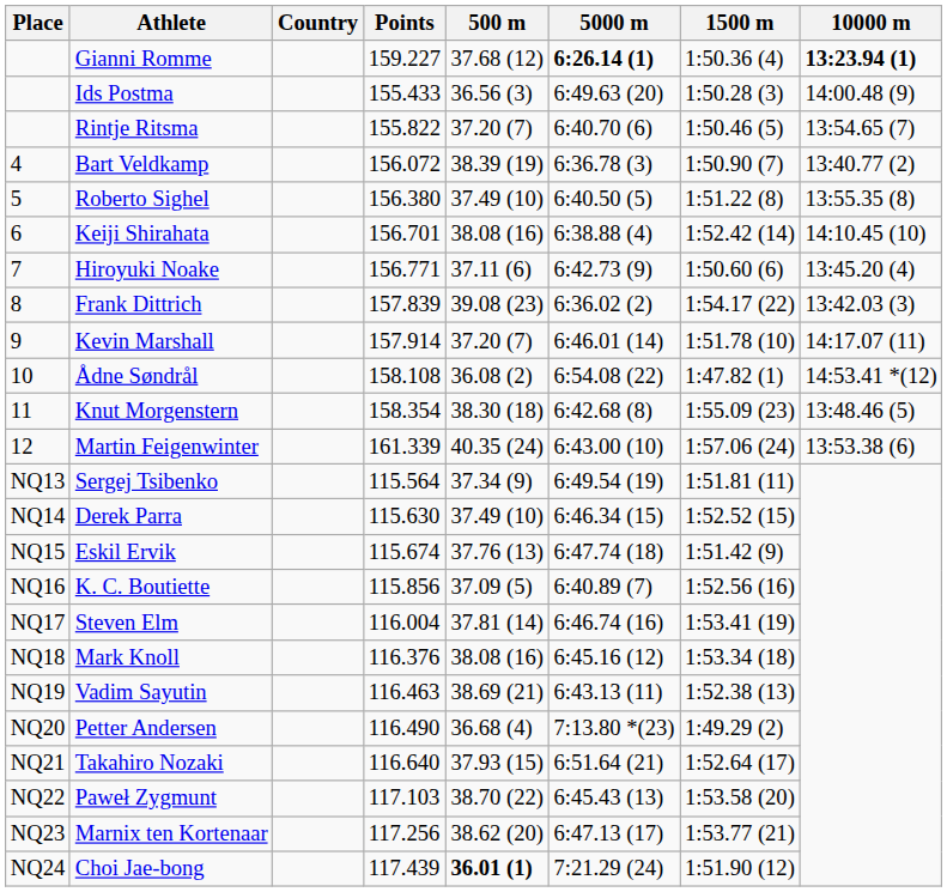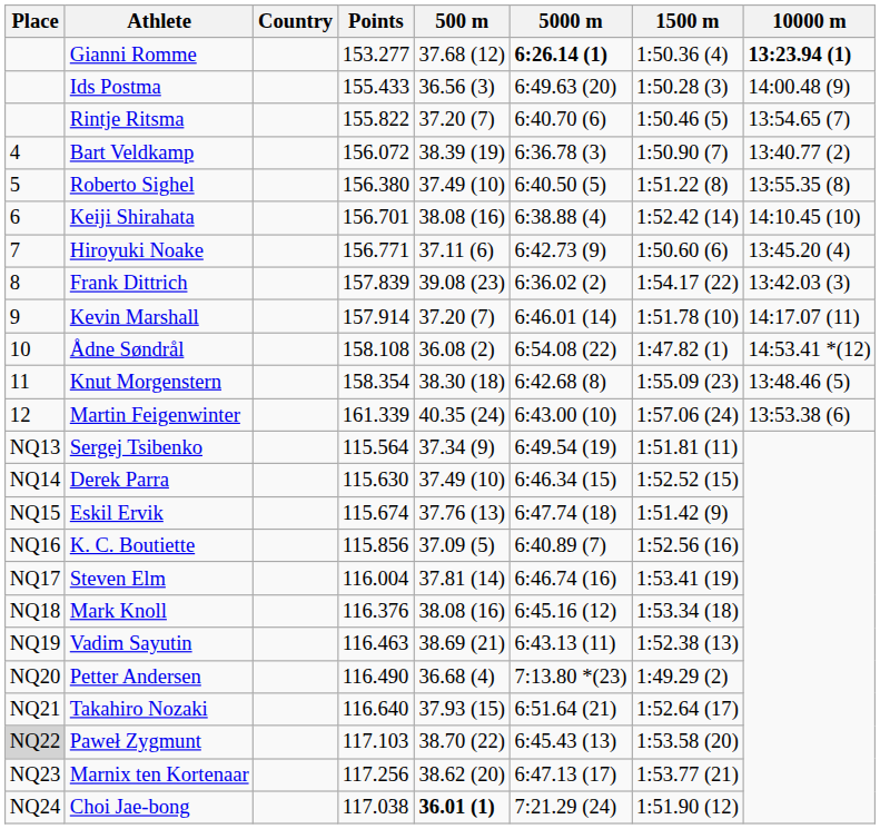Gianni Romme | Points: 159.227 -> 153.277
Paweł Zygmunt | Place: no background -> lightgrey background
Choi Jae-bong | Points: 117.439 -> 117.038
